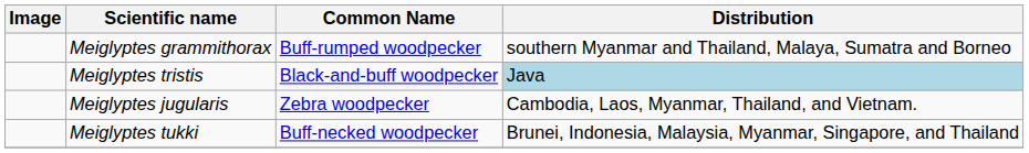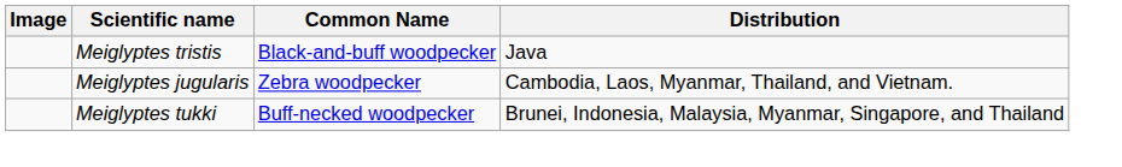- row: Meiglyptes grammithorax | Buff-rumped woodpecker | southern Myanmar and Thailand, Malaya, Sumatra and Borneo
Meiglyptes tristis | Distribution: lightblue background -> no background
